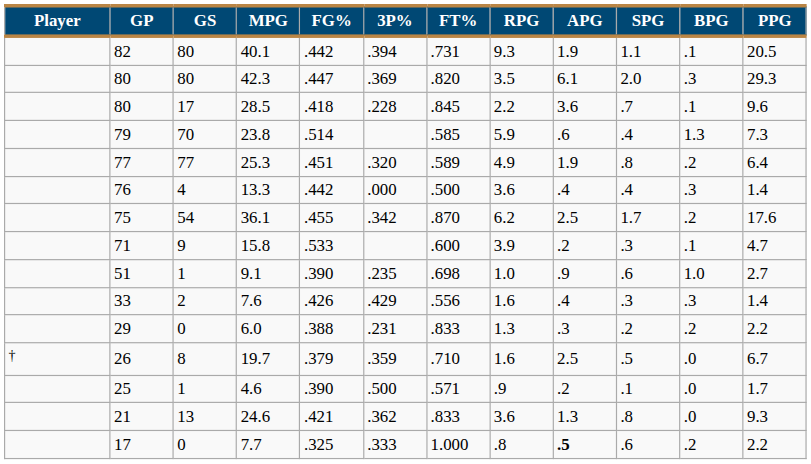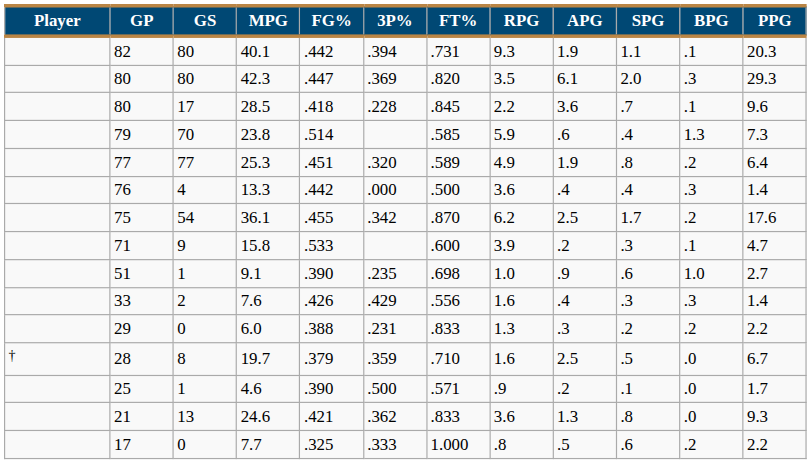40.1 | PPG: 20.5 -> 20.3
19.7 | GP: 26 -> 28
7.7 | APG: bold -> normal
